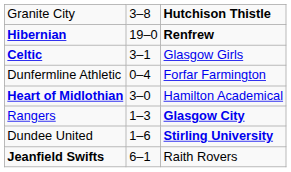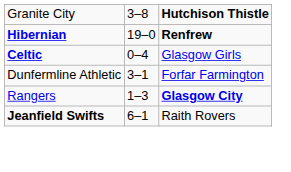Celtic | column 2: 3–1 -> 0–4
Dunfermline Athletic | column 2: 0–4 -> 3–1
- row: Heart of Midlothian | 3–0 | Hamilton Academical
- row: Dundee United | 1–6 | Stirling University
